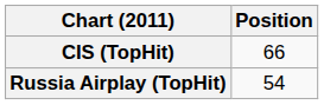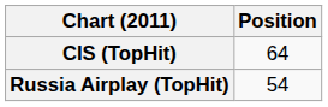CIS (TopHit) | Position: 66 -> 64
